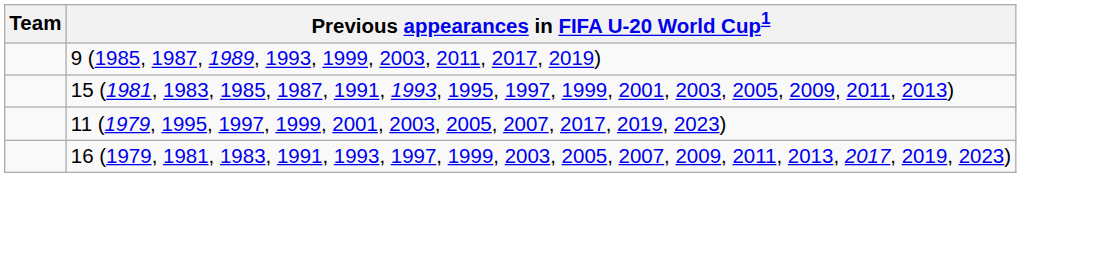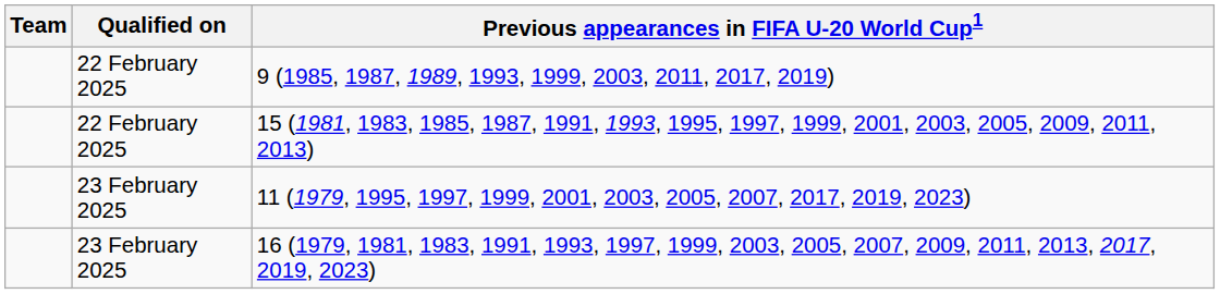+ column: Qualified on | 22 February 2025 | 22 February 2025 | 23 February 2025 | 23 February 2025
